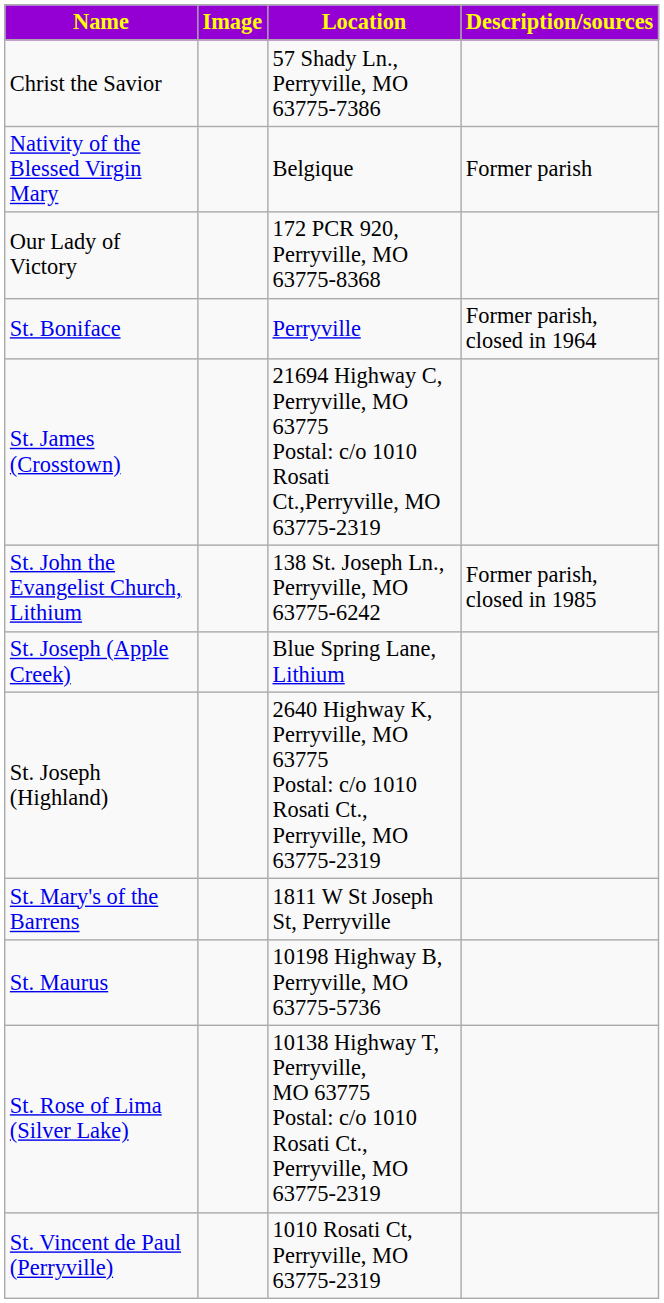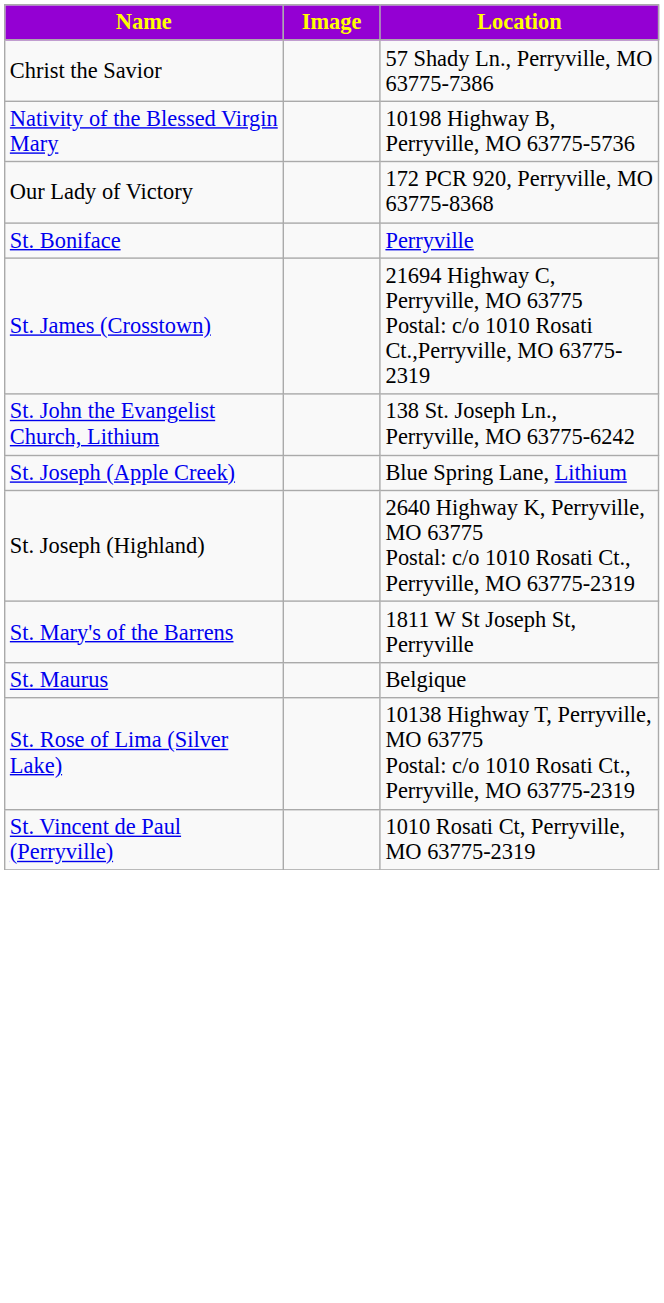- column: Description/sources | Former parish | Former parish, closed in 1964 | Former parish, closed in 1985
Nativity of the Blessed Virgin Mary | Location: Belgique -> 10198 Highway B, Perryville, MO 63775-5736
St. Maurus | Location: 10198 Highway B, Perryville, MO 63775-5736 -> Belgique
